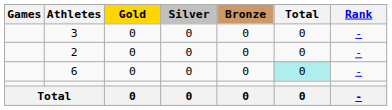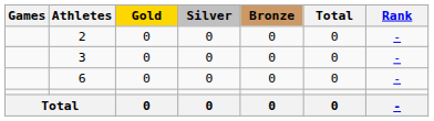rows swapped: 3 <-> 2
6 | Total: paleturquoise background -> no background
